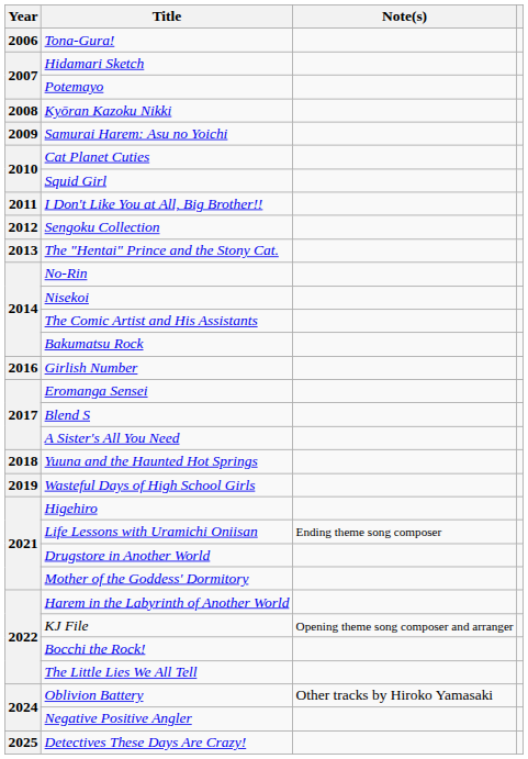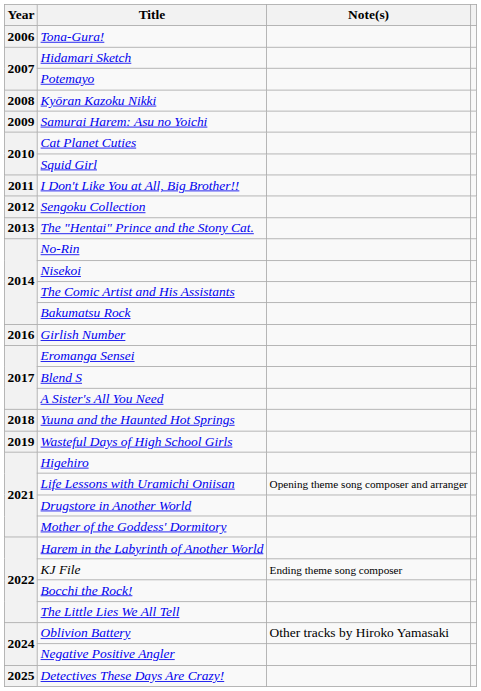Life Lessons with Uramichi Oniisan | Note(s): Ending theme song composer -> Opening theme song composer and arranger
KJ File | Note(s): Opening theme song composer and arranger -> Ending theme song composer
